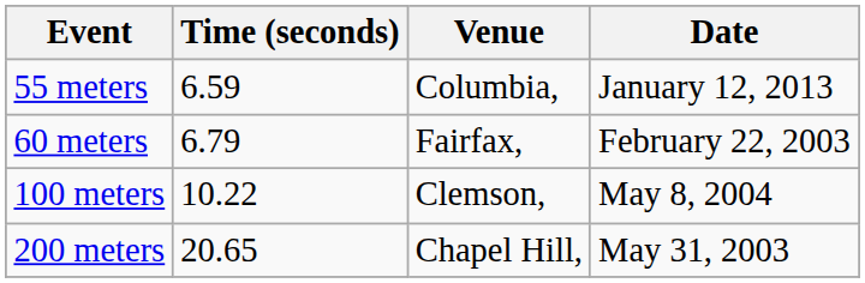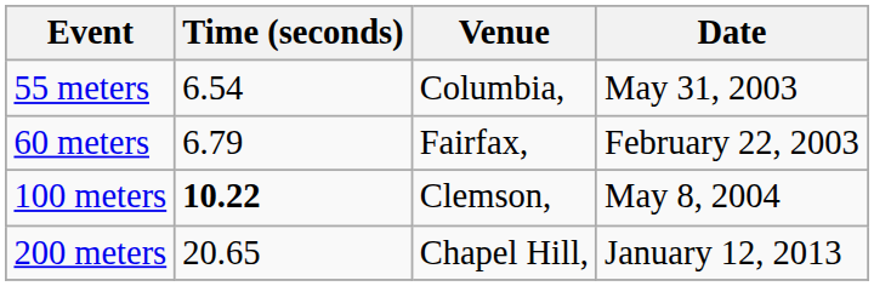55 meters | Time (seconds): 6.59 -> 6.54
55 meters | Date: January 12, 2013 -> May 31, 2003
100 meters | Time (seconds): normal -> bold
200 meters | Date: May 31, 2003 -> January 12, 2013
